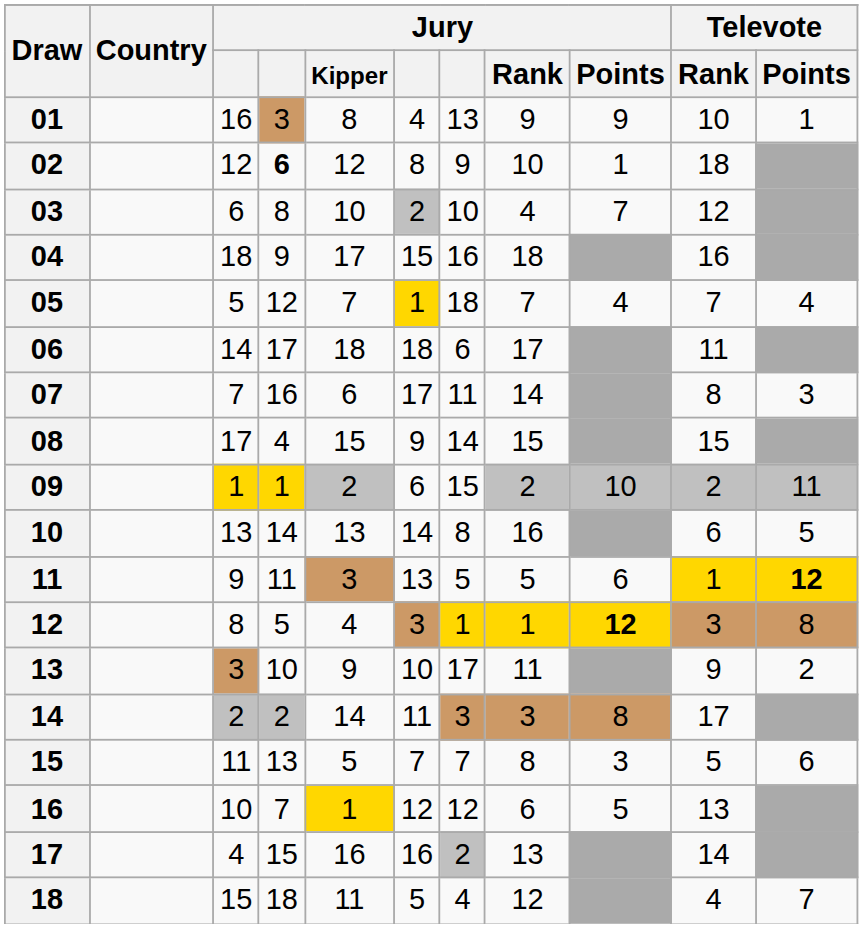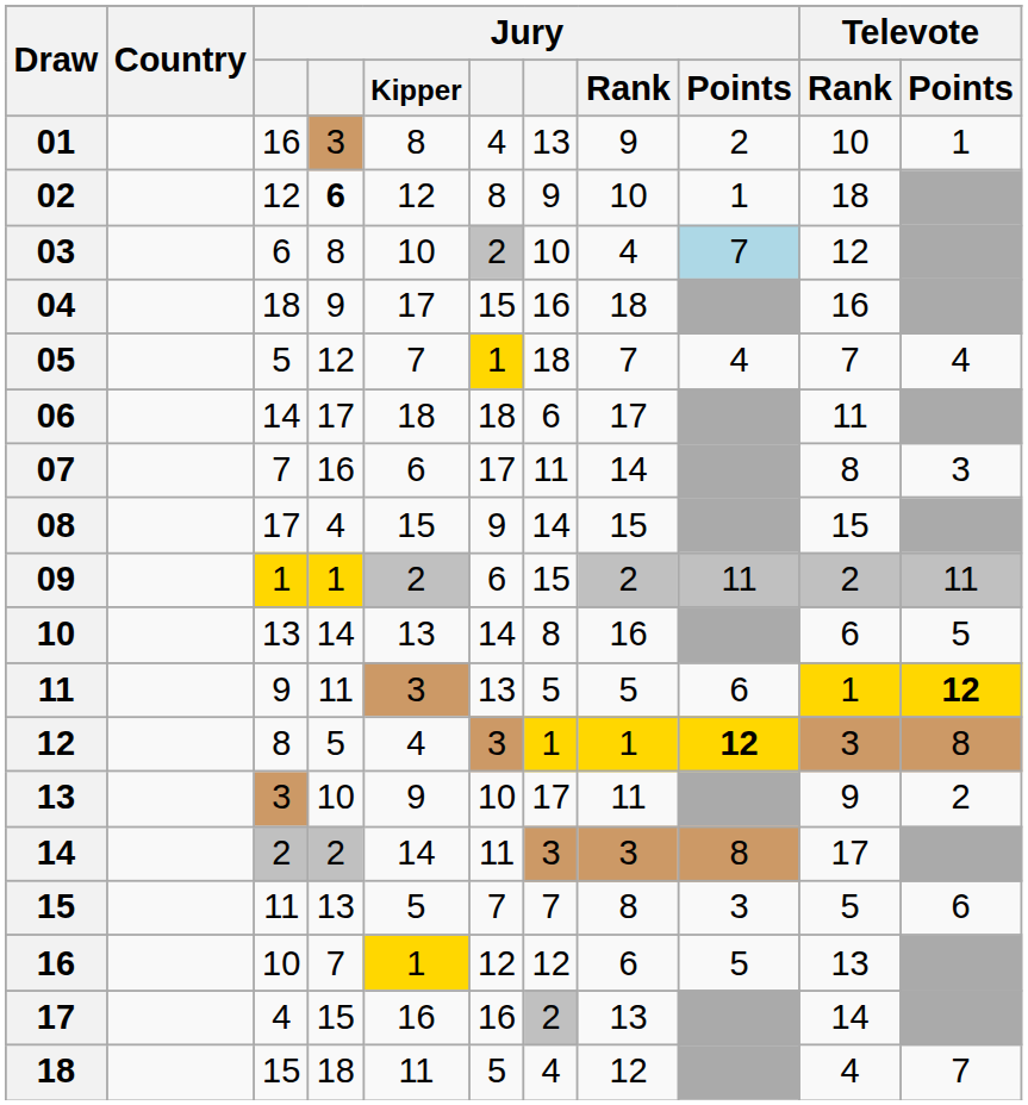01 | Jury / Points: 9 -> 2
03 | Jury / Points: no background -> lightblue background
09 | Jury / Points: 10 -> 11
